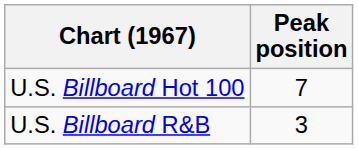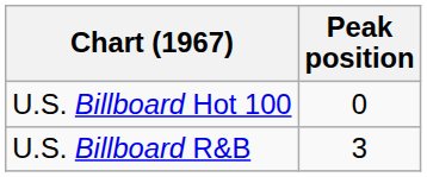U.S. Billboard Hot 100 | Peak position: 7 -> 0
